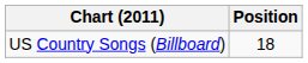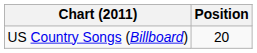US Country Songs (Billboard) | Position: 18 -> 20
